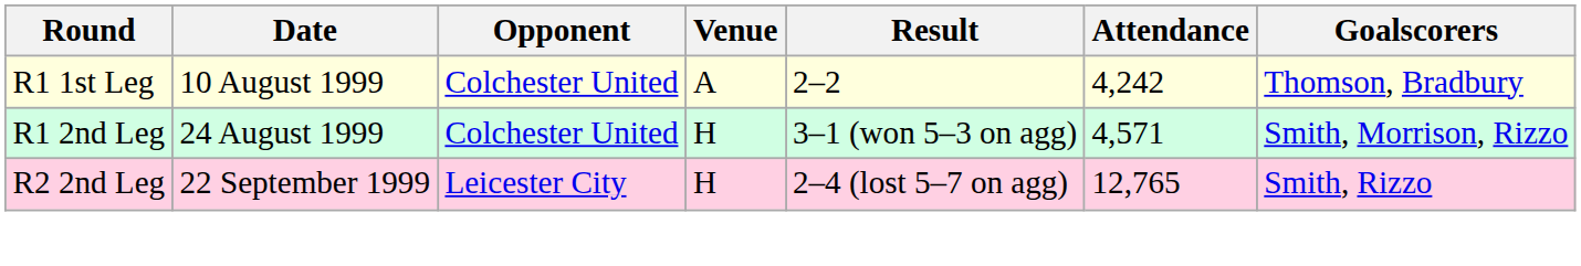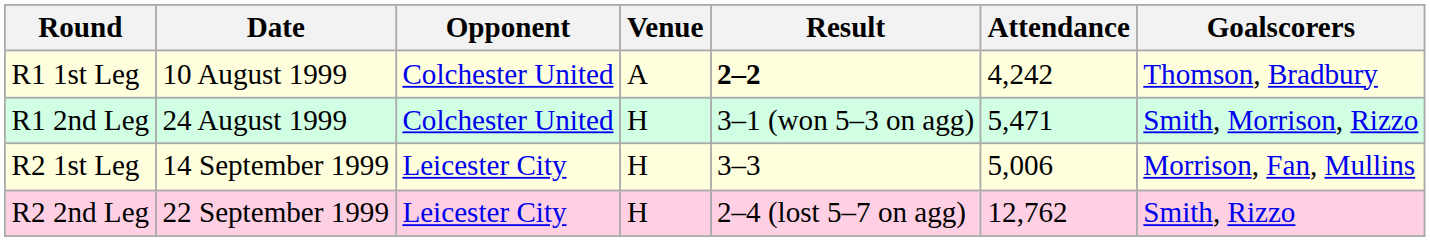R1 1st Leg | Result: normal -> bold
R1 2nd Leg | Attendance: 4,571 -> 5,471
+ row: R2 1st Leg | 14 September 1999 | Leicester City | H | 3–3 | 5,006 | Morrison, Fan, Mullins
R2 2nd Leg | Attendance: 12,765 -> 12,762
